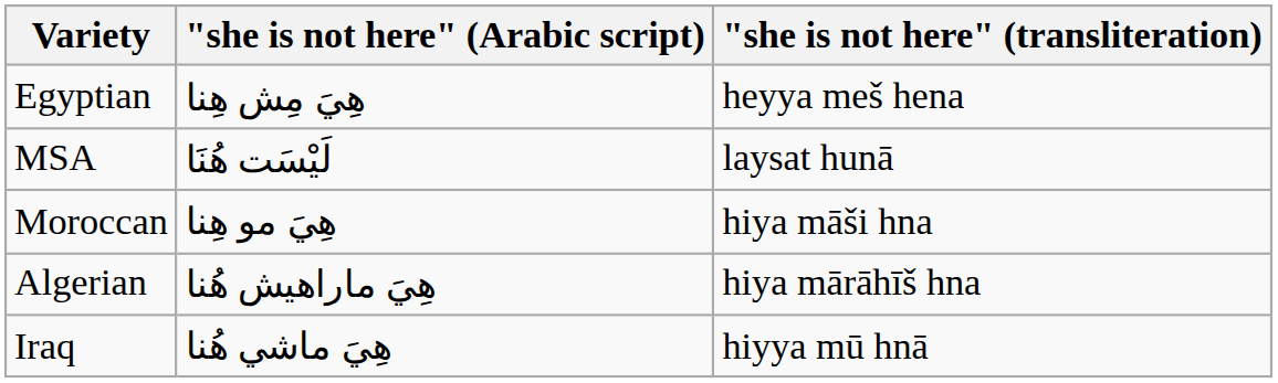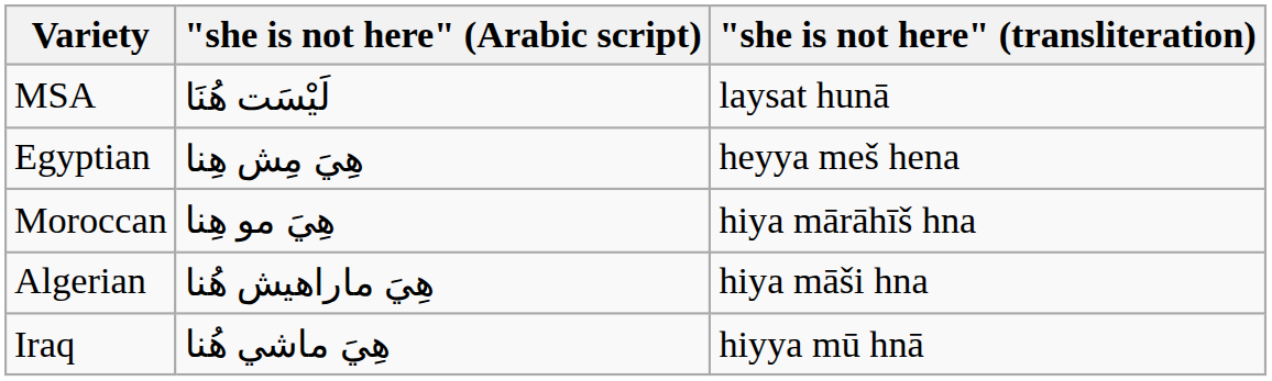rows swapped: MSA <-> Egyptian
Moroccan | "she is not here" (transliteration): hiya māši hna -> hiya mārāhīš hna
Algerian | "she is not here" (transliteration): hiya mārāhīš hna -> hiya māši hna
